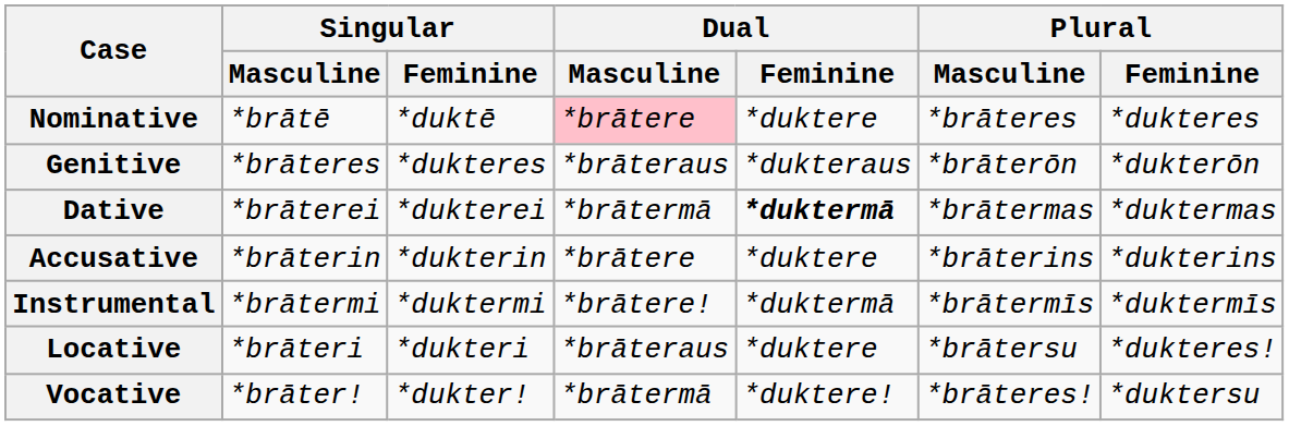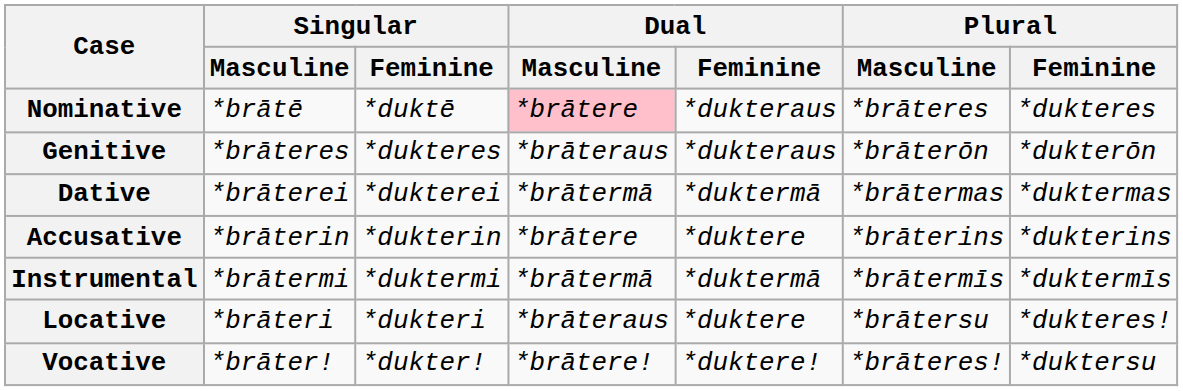Nominative | Dual / Feminine: *duktere -> *dukteraus
Dative | Dual / Feminine: bold -> normal
Instrumental | Dual / Masculine: *brātere! -> *brātermā
Vocative | Dual / Masculine: *brātermā -> *brātere!
